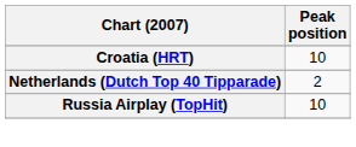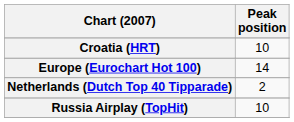+ row: Europe (Eurochart Hot 100) | 14
